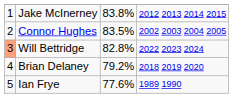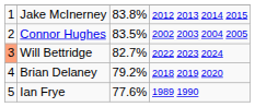Will Bettridge | column 3: 82.8% -> 82.7%
